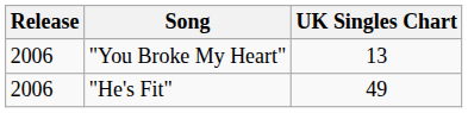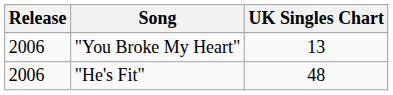"He's Fit" | UK Singles Chart: 49 -> 48
